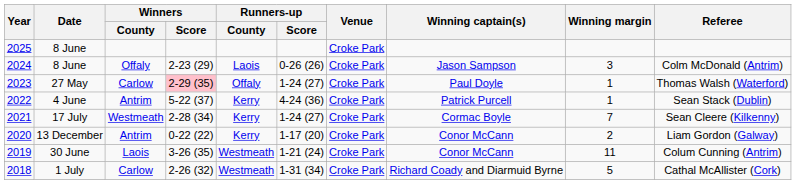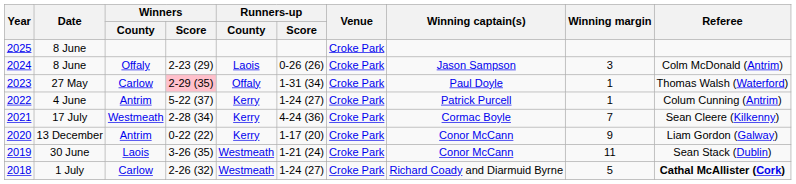2023 | Runners-up / Score: 1-24 (27) -> 1-31 (34)
2022 | Runners-up / Score: 4-24 (36) -> 1-24 (27)
2022 | Referee: Sean Stack (Dublin) -> Colum Cunning (Antrim)
2021 | Runners-up / Score: 1-24 (27) -> 4-24 (36)
2020 | Winning margin: 2 -> 9
2019 | Referee: Colum Cunning (Antrim) -> Sean Stack (Dublin)
2018 | Runners-up / Score: 1-31 (34) -> 1-24 (27)
2018 | Referee: normal -> bold
